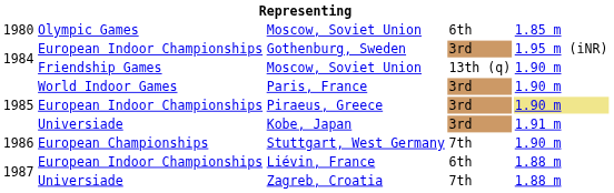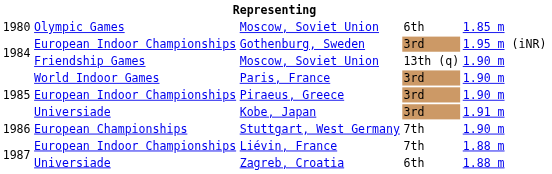Piraeus, Greece | column 5: khaki background -> no background
Liévin, France | column 4: 6th -> 7th
Zagreb, Croatia | column 4: 7th -> 6th
